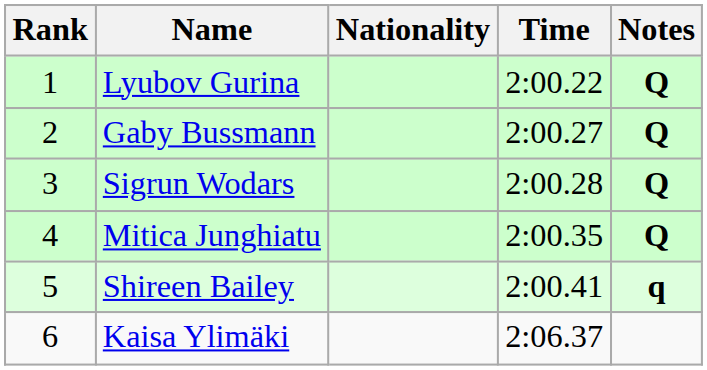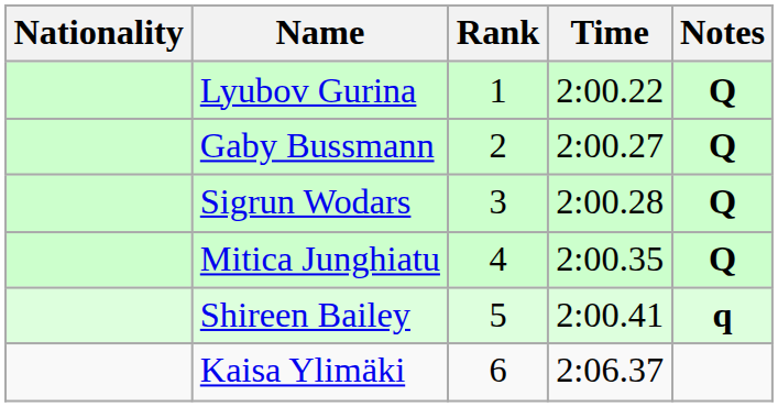columns swapped: Rank <-> Nationality
